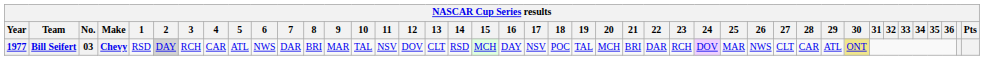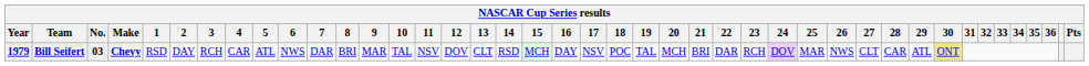Bill Seifert | Year: 1977 -> 1979
Bill Seifert | 2: lightgrey background -> no background
